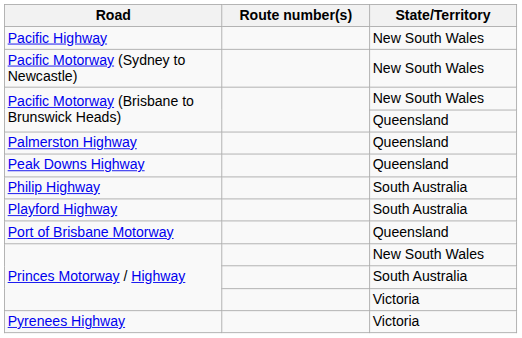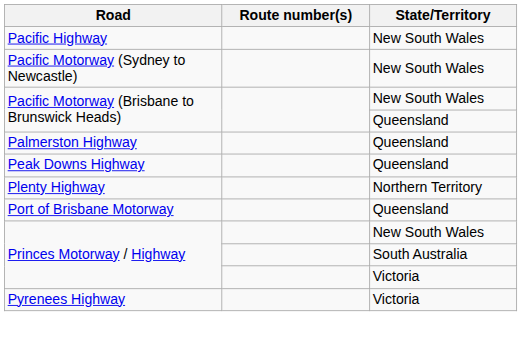- row: Philip Highway | South Australia
- row: Playford Highway | South Australia
+ row: Plenty Highway | Northern Territory
